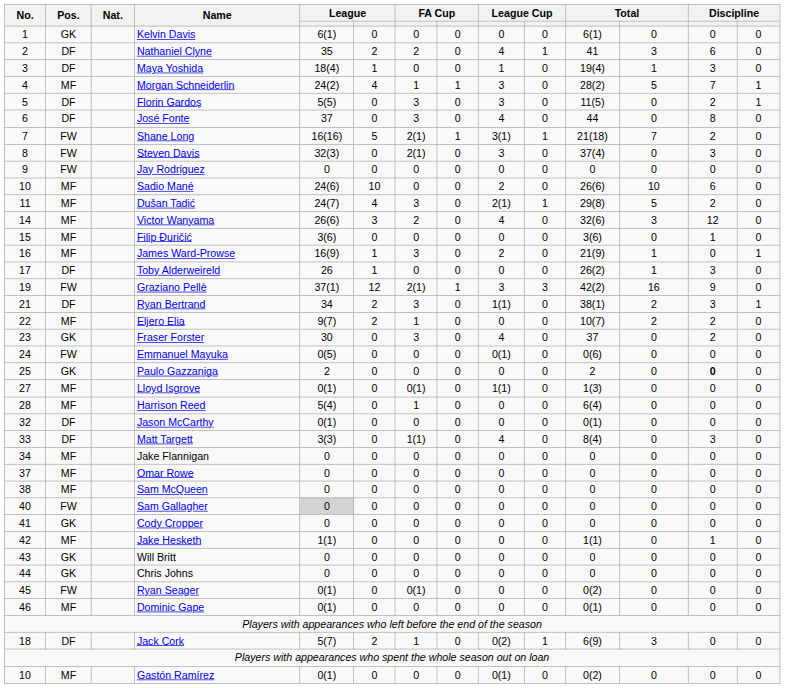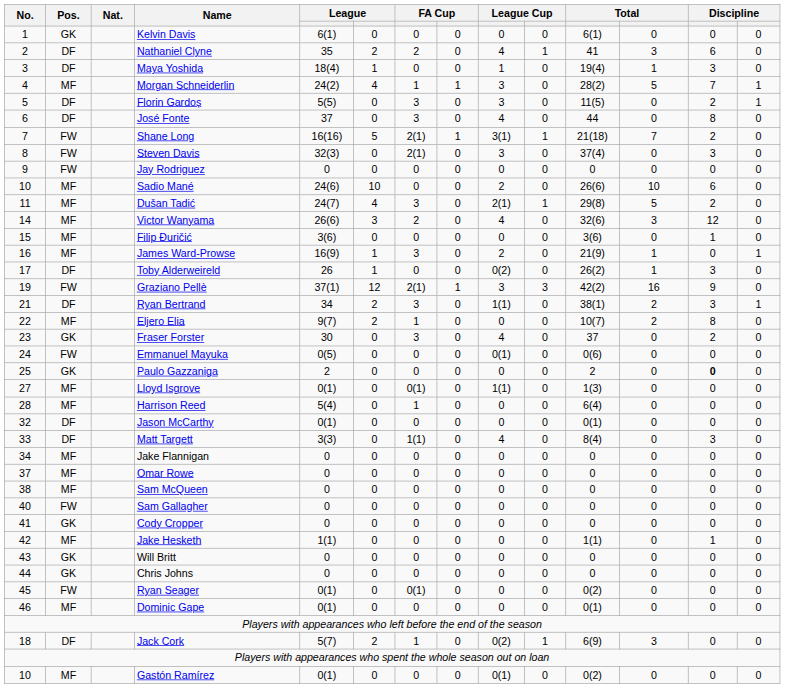Toby Alderweireld | column 9: 0 -> 0(2)
Eljero Elia | column 13: 2 -> 8
Sam Gallagher | column 5: lightgrey background -> no background
